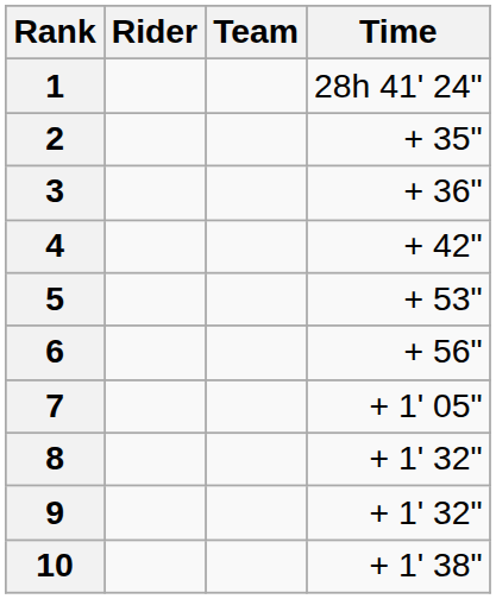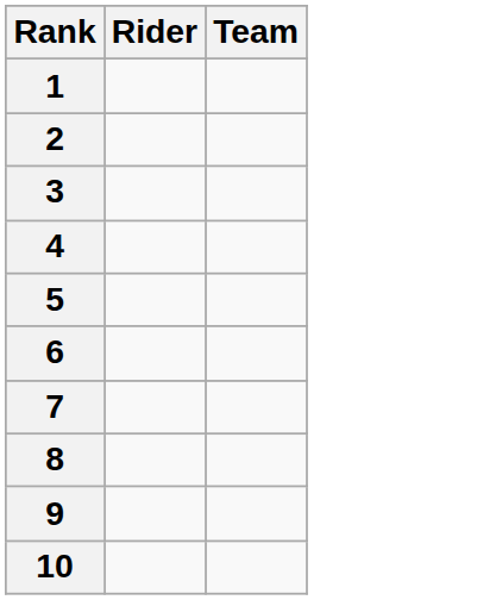- column: Time | 28h 41' 24" | + 35" | + 36" | + 42" | + 53" | + 56" | + 1' 05" | + 1' 32" | + 1' 32" | + 1' 38"
